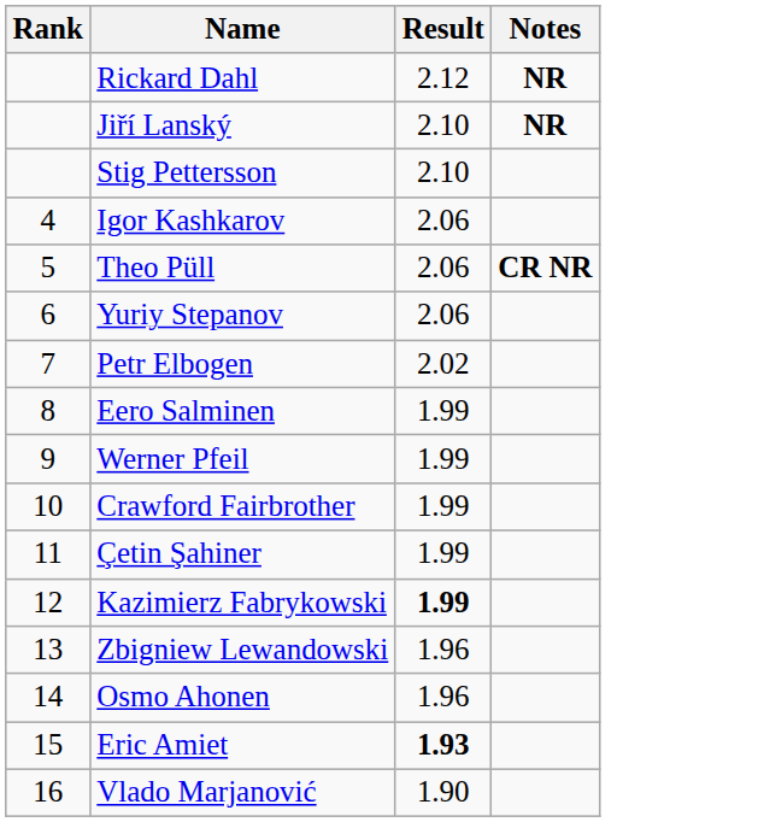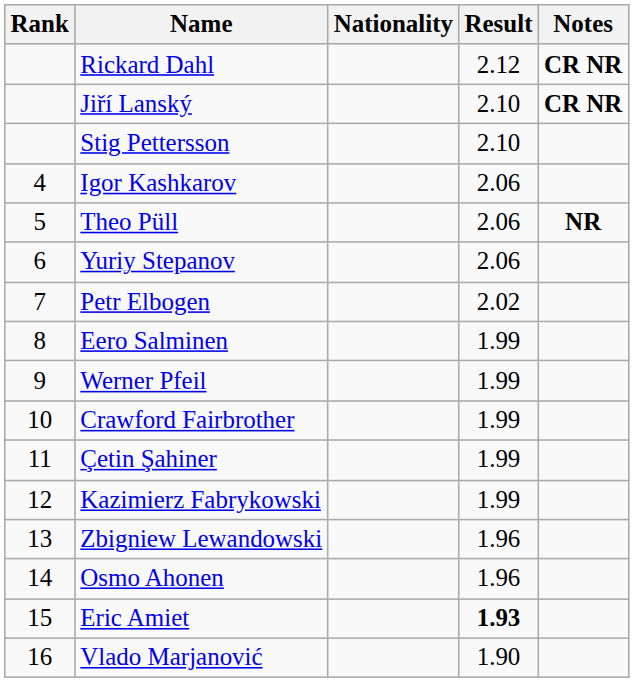+ column: Nationality
Rickard Dahl | Notes: NR -> CR NR
Jiří Lanský | Notes: NR -> CR NR
Theo Püll | Notes: CR NR -> NR
Kazimierz Fabrykowski | Result: bold -> normal
